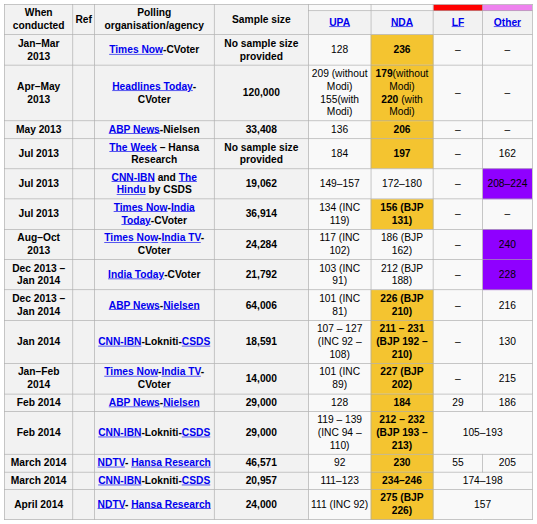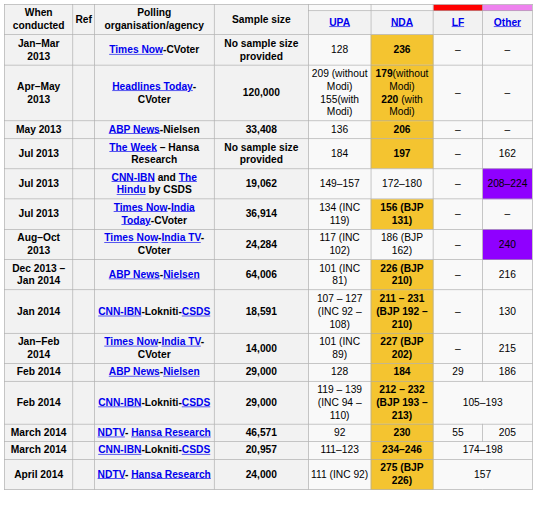- row: Dec 2013 – Jan 2014 | India Today-CVoter | 21,792 | 103 (INC 91) | 212 (BJP 188) | – | 228
